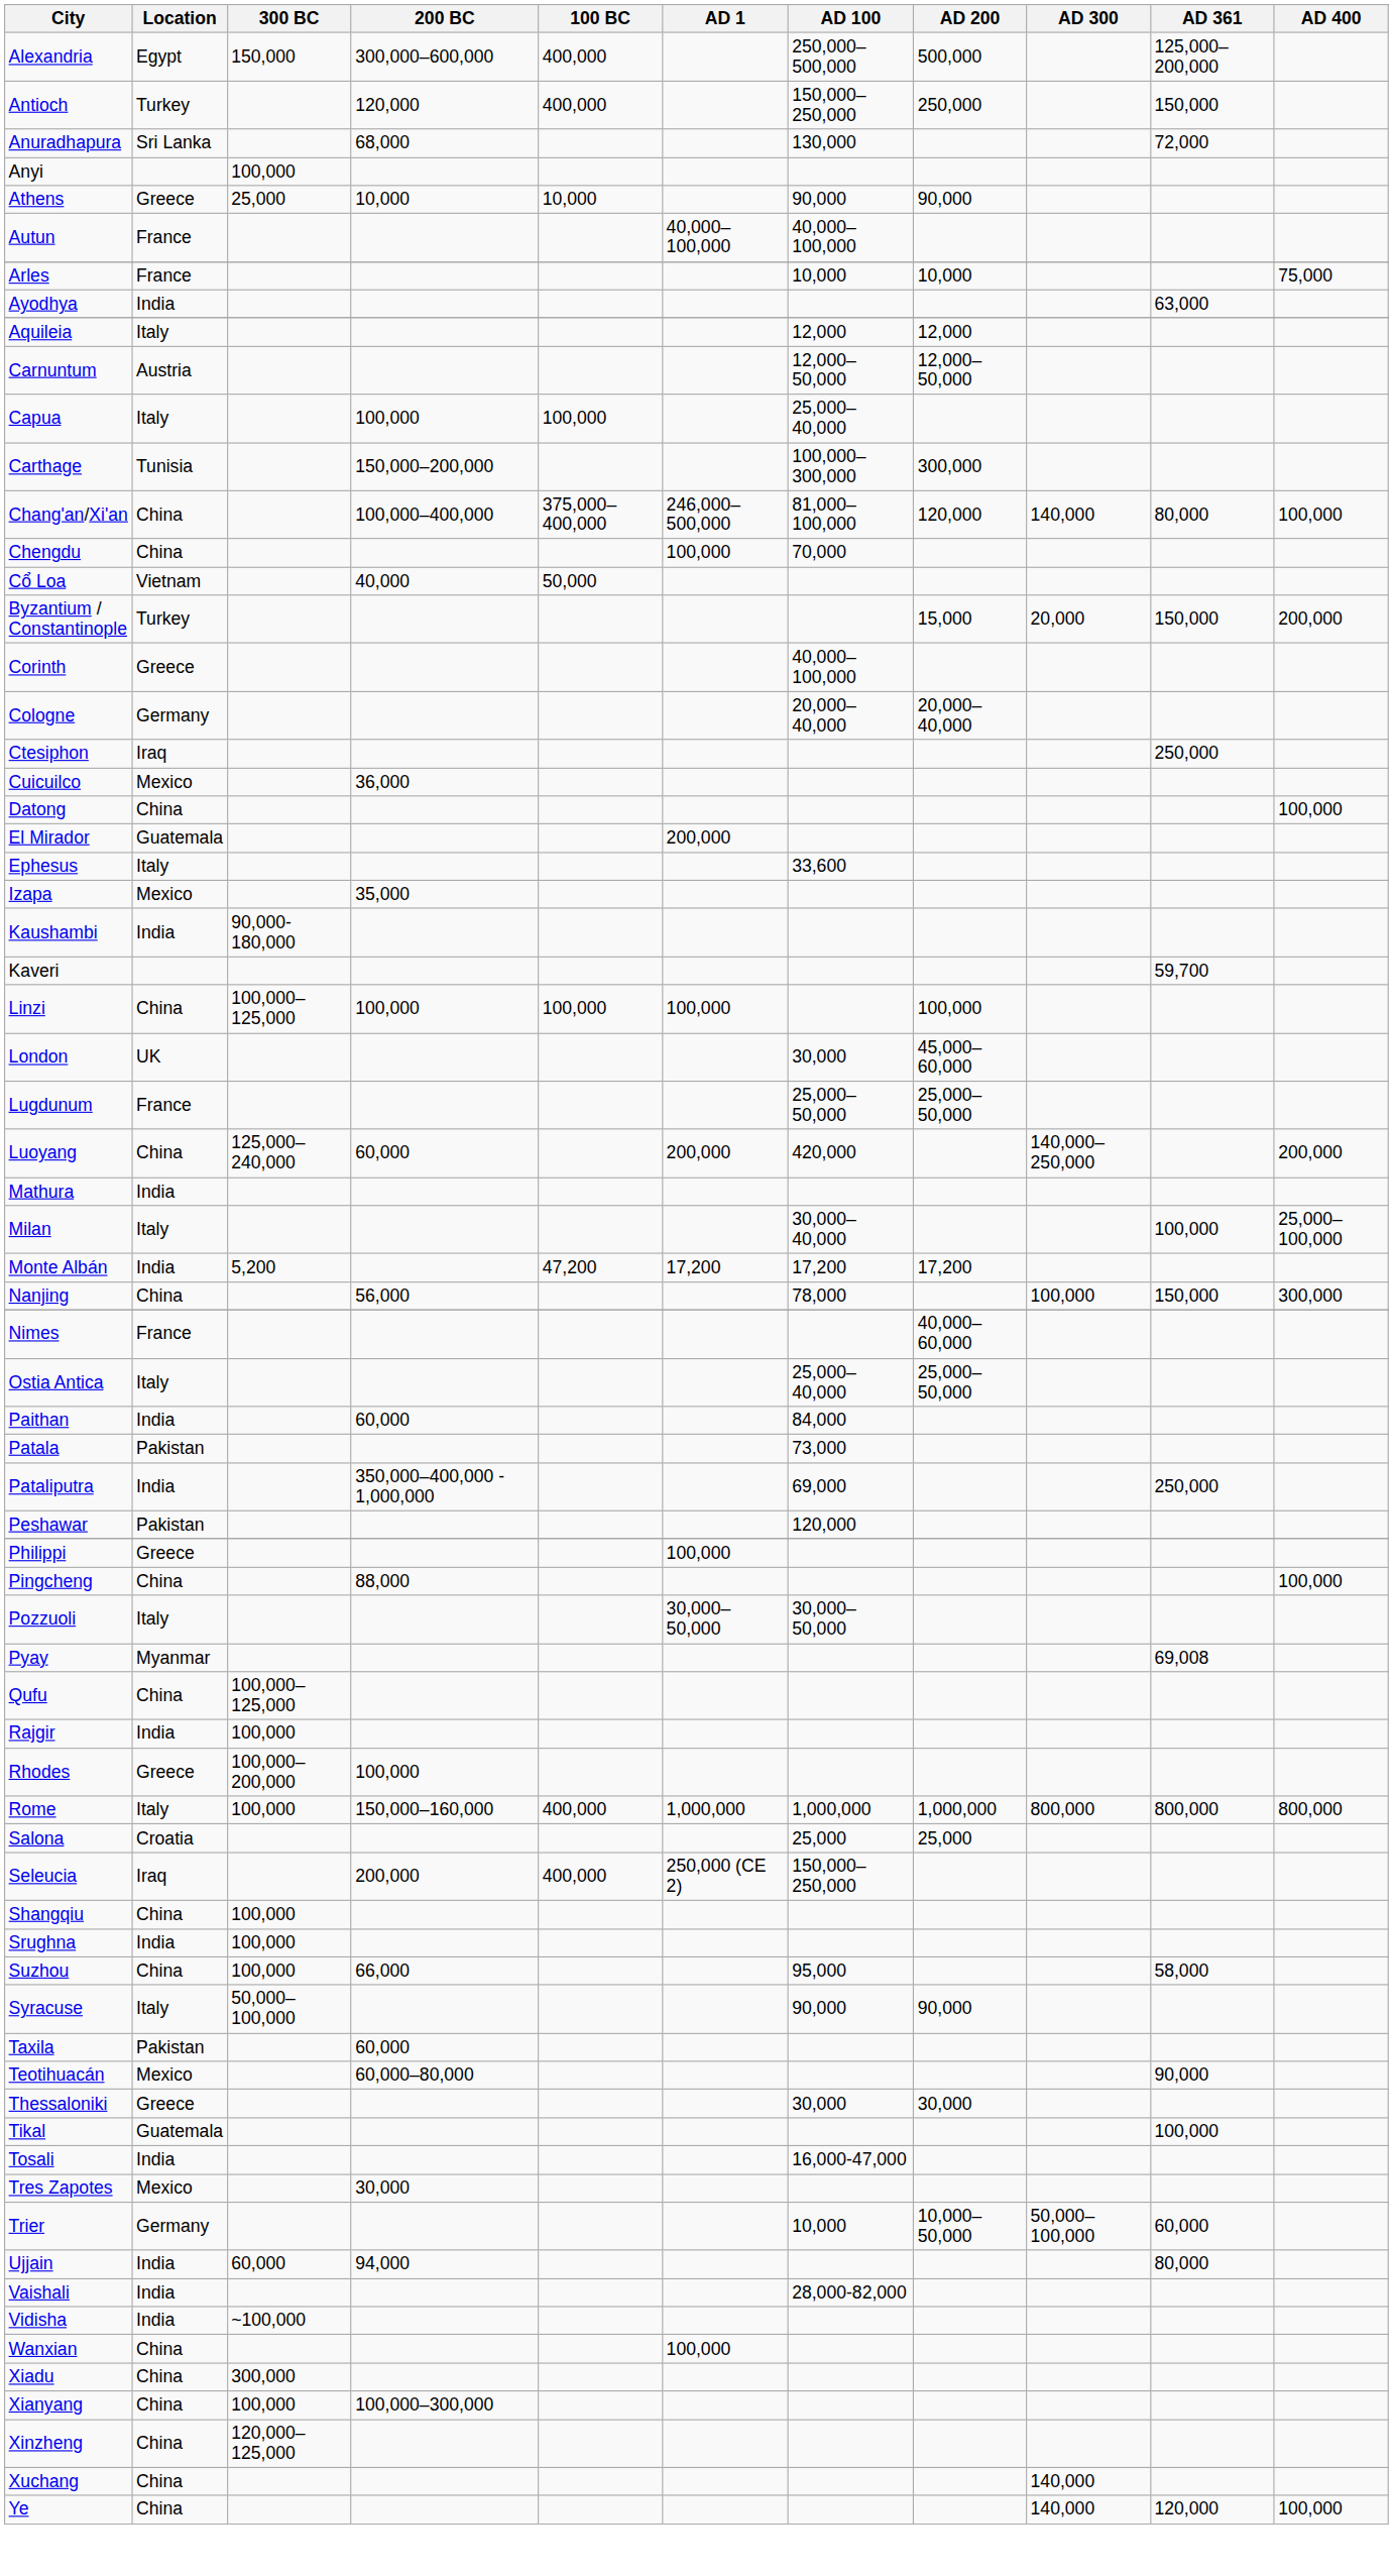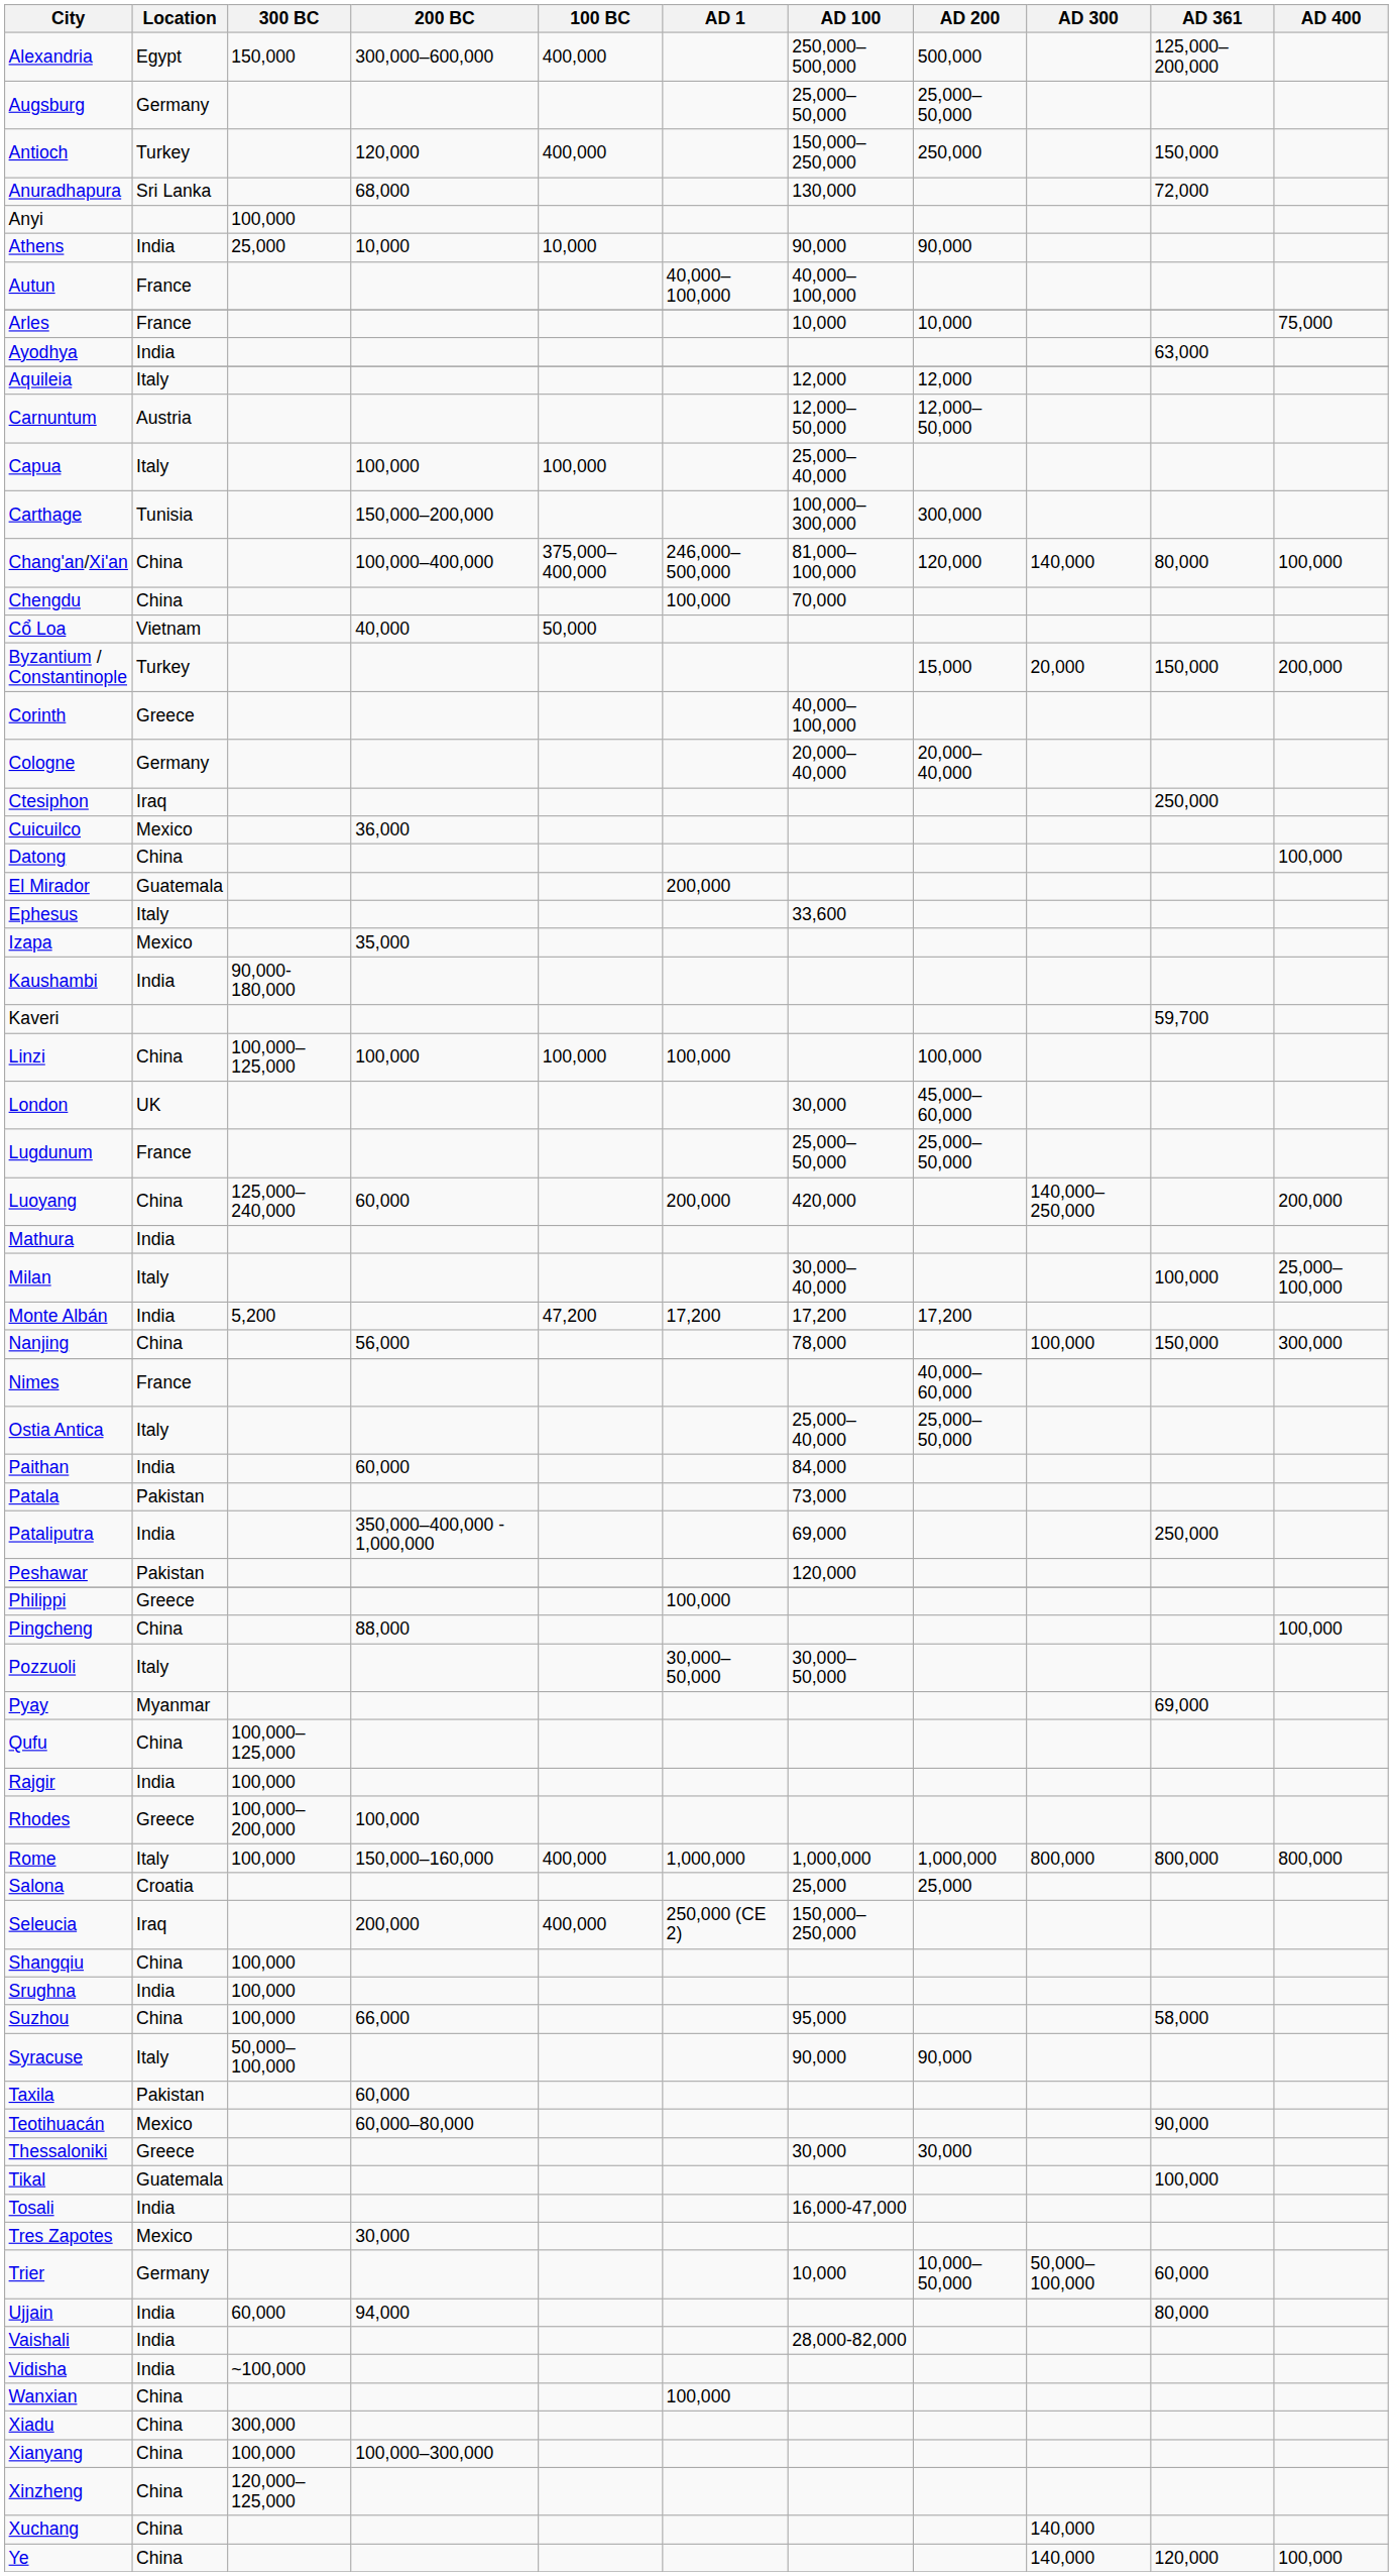+ row: Augsburg | Germany | 25,000–50,000 | 25,000–50,000
Athens | Location: Greece -> India
Pyay | AD 361: 69,008 -> 69,000
